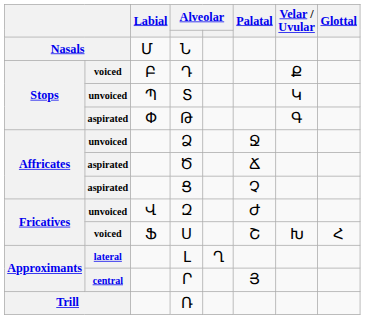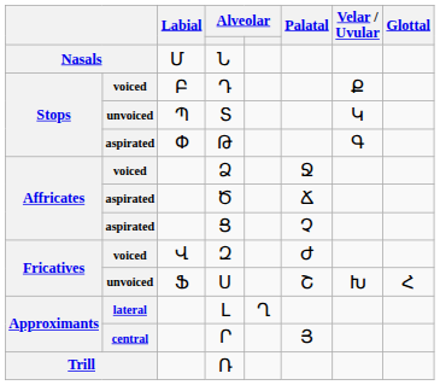Ձ | column 2: unvoiced -> voiced
Զ | column 2: unvoiced -> voiced
Ս | column 2: voiced -> unvoiced
